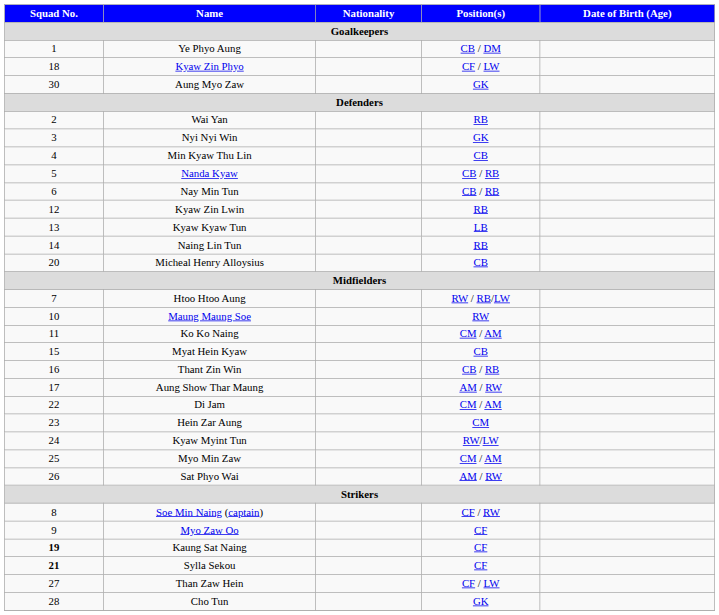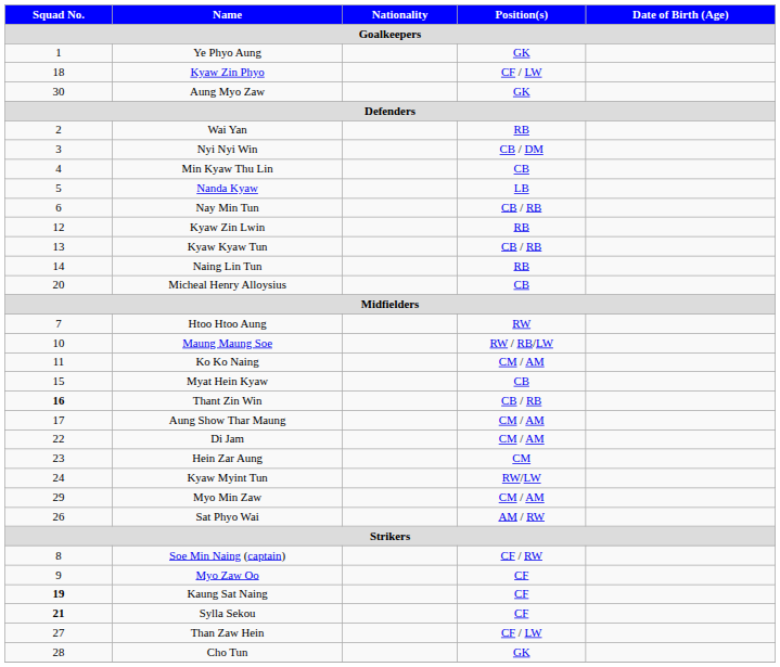Ye Phyo Aung | Position(s): CB / DM -> GK
Nyi Nyi Win | Position(s): GK -> CB / DM
Nanda Kyaw | Position(s): CB / RB -> LB
Kyaw Kyaw Tun | Position(s): LB -> CB / RB
Htoo Htoo Aung | Position(s): RW / RB/LW -> RW
Maung Maung Soe | Position(s): RW -> RW / RB/LW
Thant Zin Win | Squad No.: normal -> bold
Aung Show Thar Maung | Position(s): AM / RW -> CM / AM
Myo Min Zaw | Squad No.: 25 -> 29
